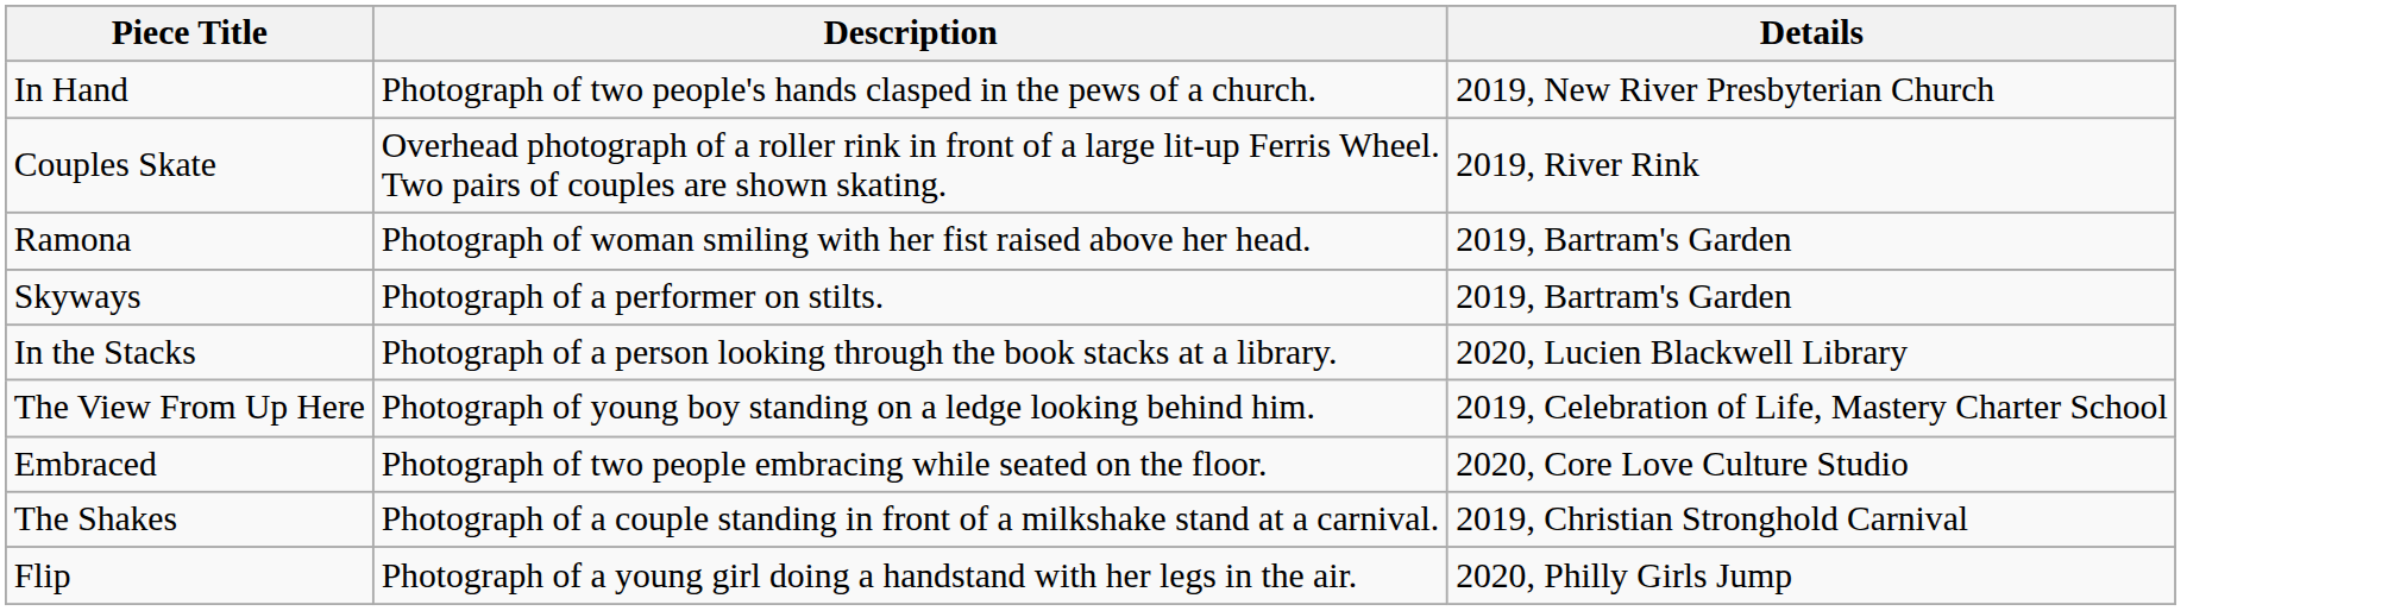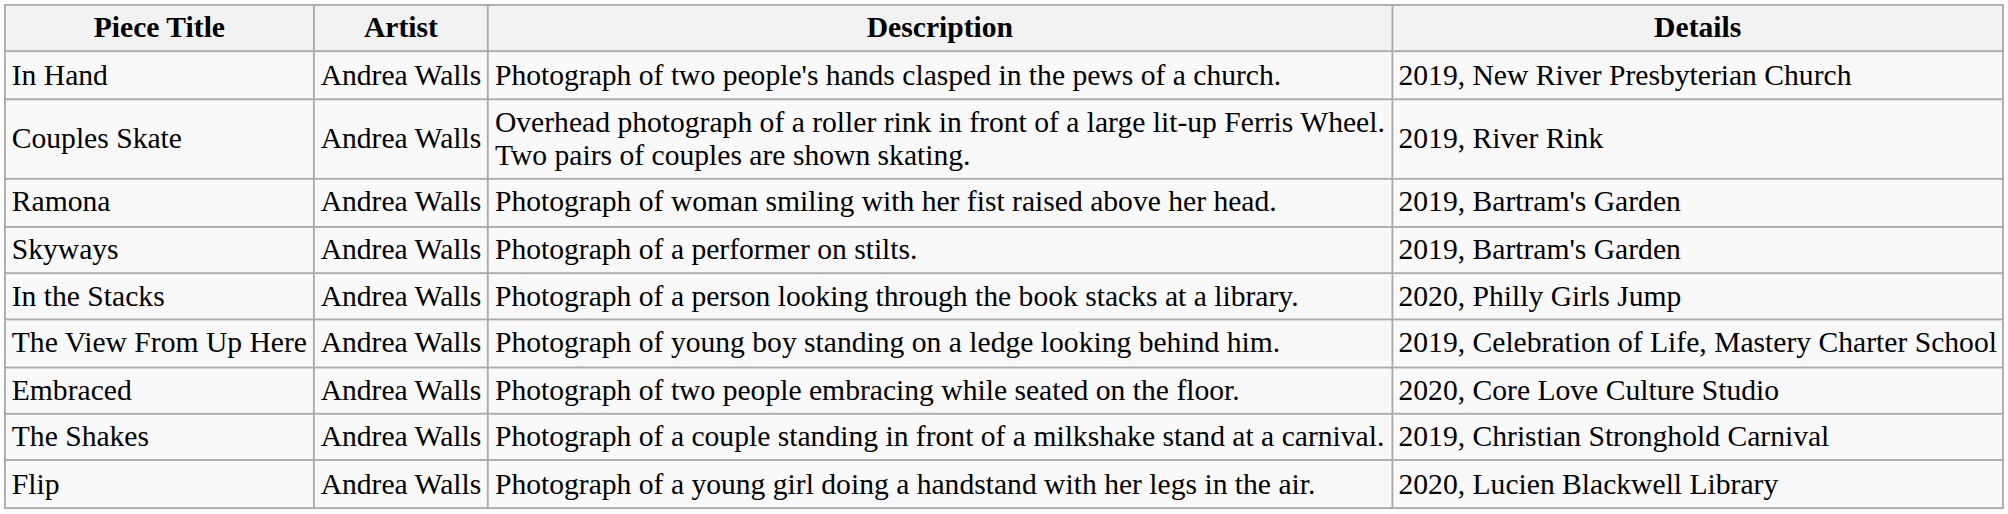+ column: Artist | Andrea Walls | Andrea Walls | Andrea Walls | Andrea Walls | Andrea Walls | Andrea Walls | Andrea Walls | Andrea Walls | Andrea Walls
In the Stacks | Details: 2020, Lucien Blackwell Library -> 2020, Philly Girls Jump
Flip | Details: 2020, Philly Girls Jump -> 2020, Lucien Blackwell Library
